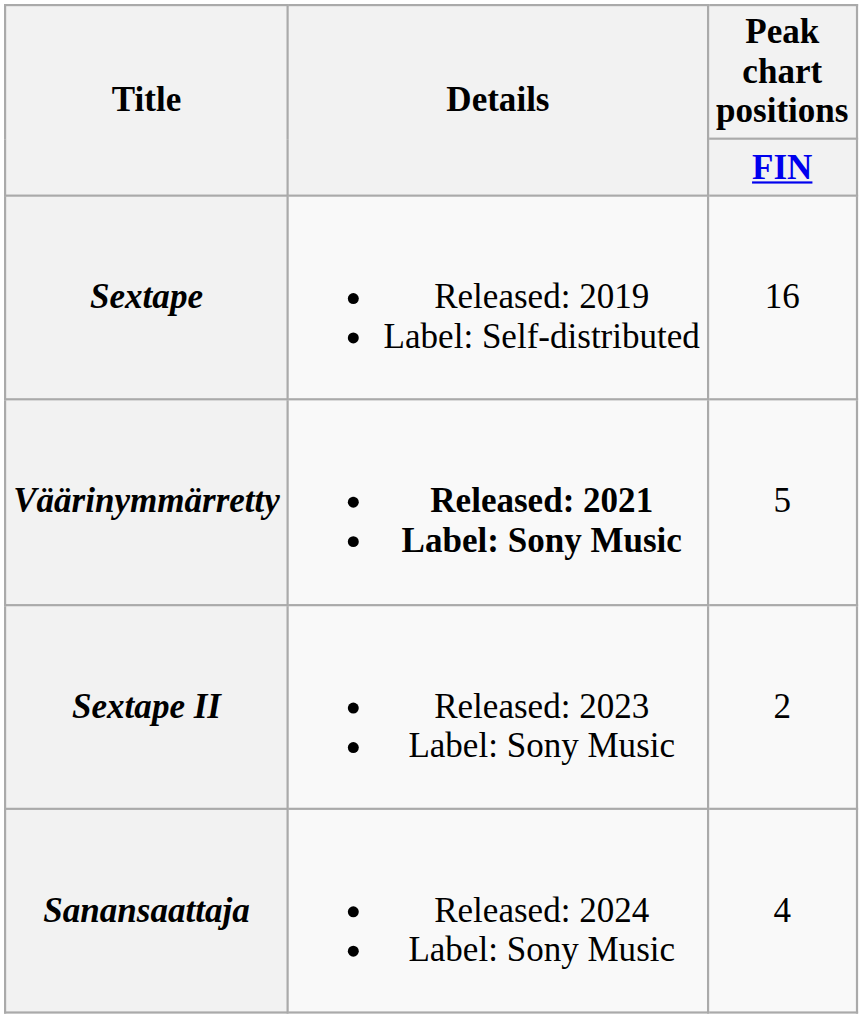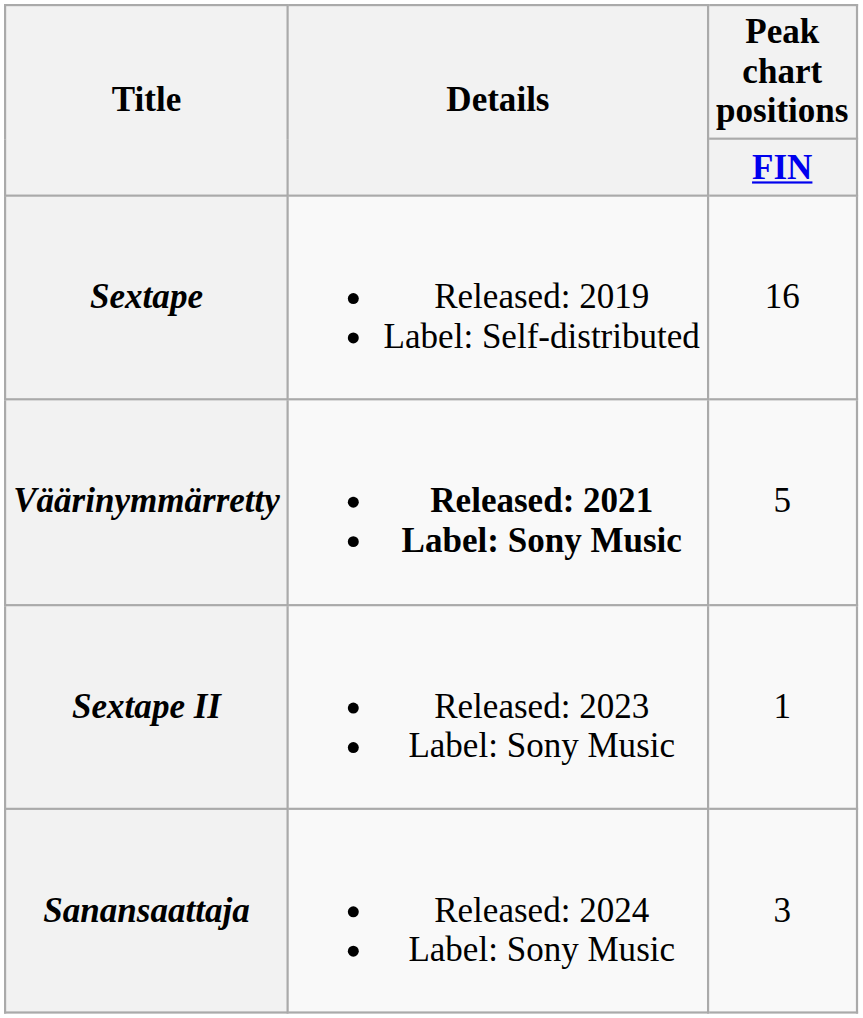Sextape II | Peak chart positions / FIN: 2 -> 1
Sanansaattaja | Peak chart positions / FIN: 4 -> 3
